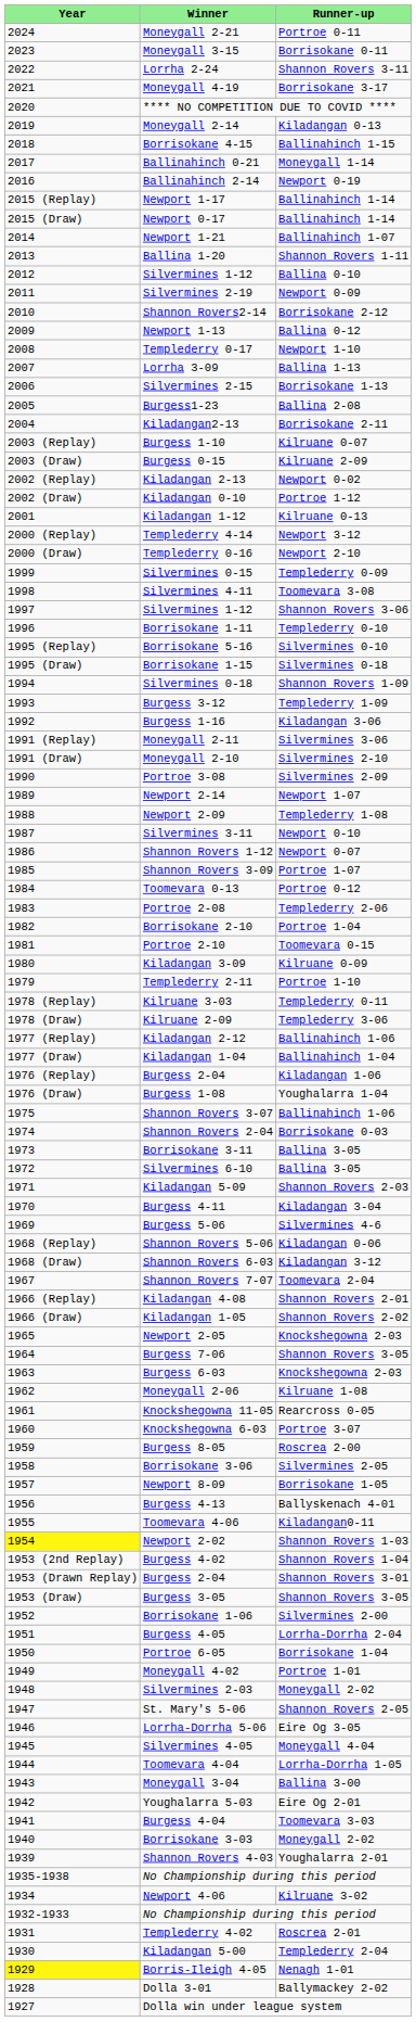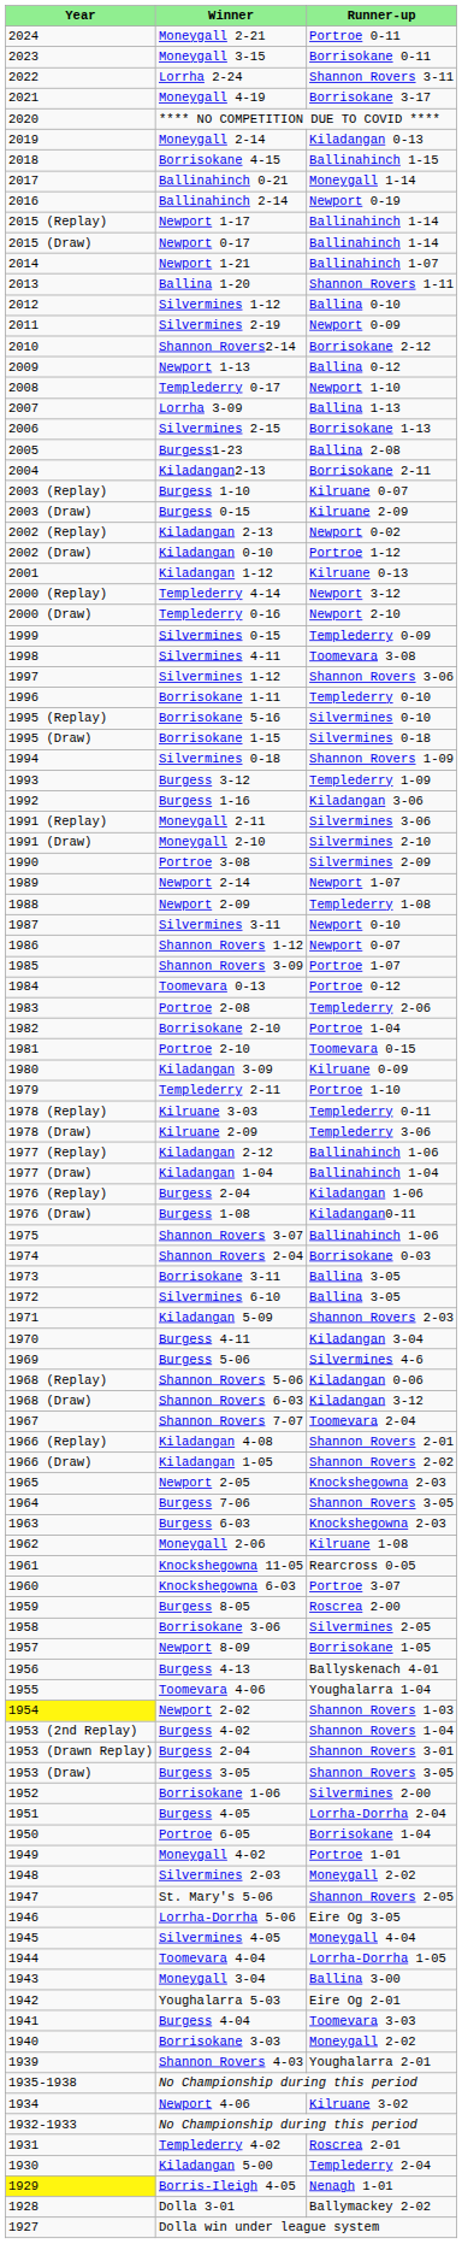Burgess 1-08 | Runner-up: Youghalarra 1-04 -> Kiladangan0-11
Toomevara 4-06 | Runner-up: Kiladangan0-11 -> Youghalarra 1-04
